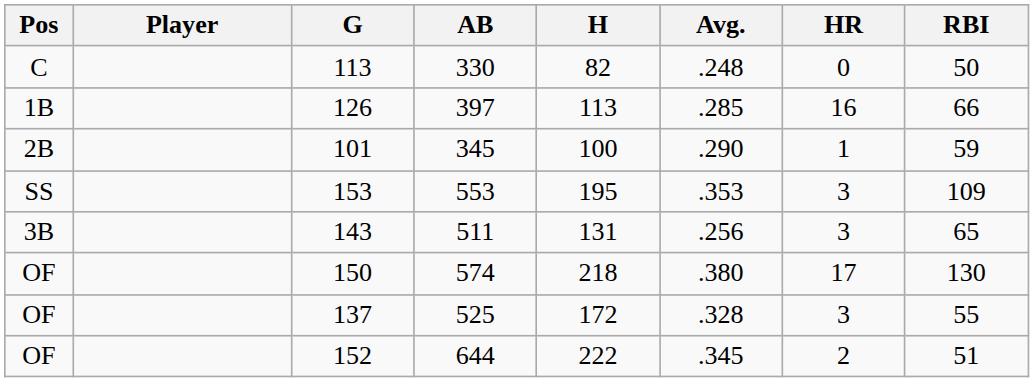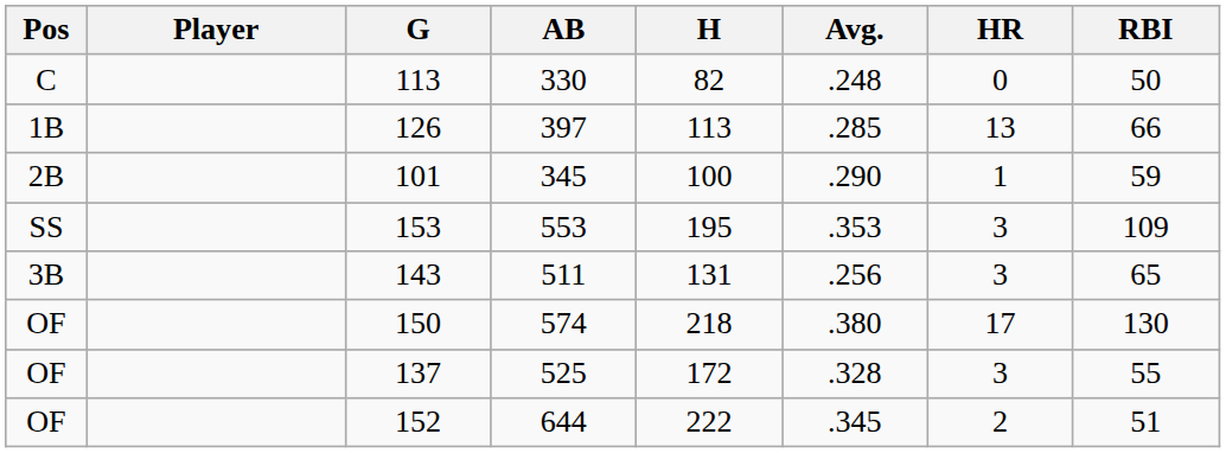126 | HR: 16 -> 13
